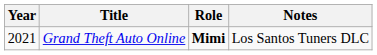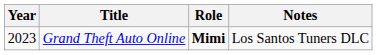Grand Theft Auto Online | Year: 2021 -> 2023
